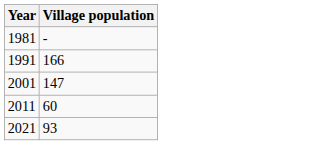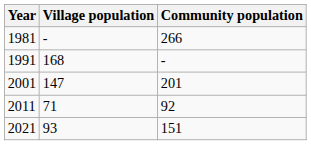+ column: Community population | 266 | - | 201 | 92 | 151
1991 | Village population: 166 -> 168
2011 | Village population: 60 -> 71
